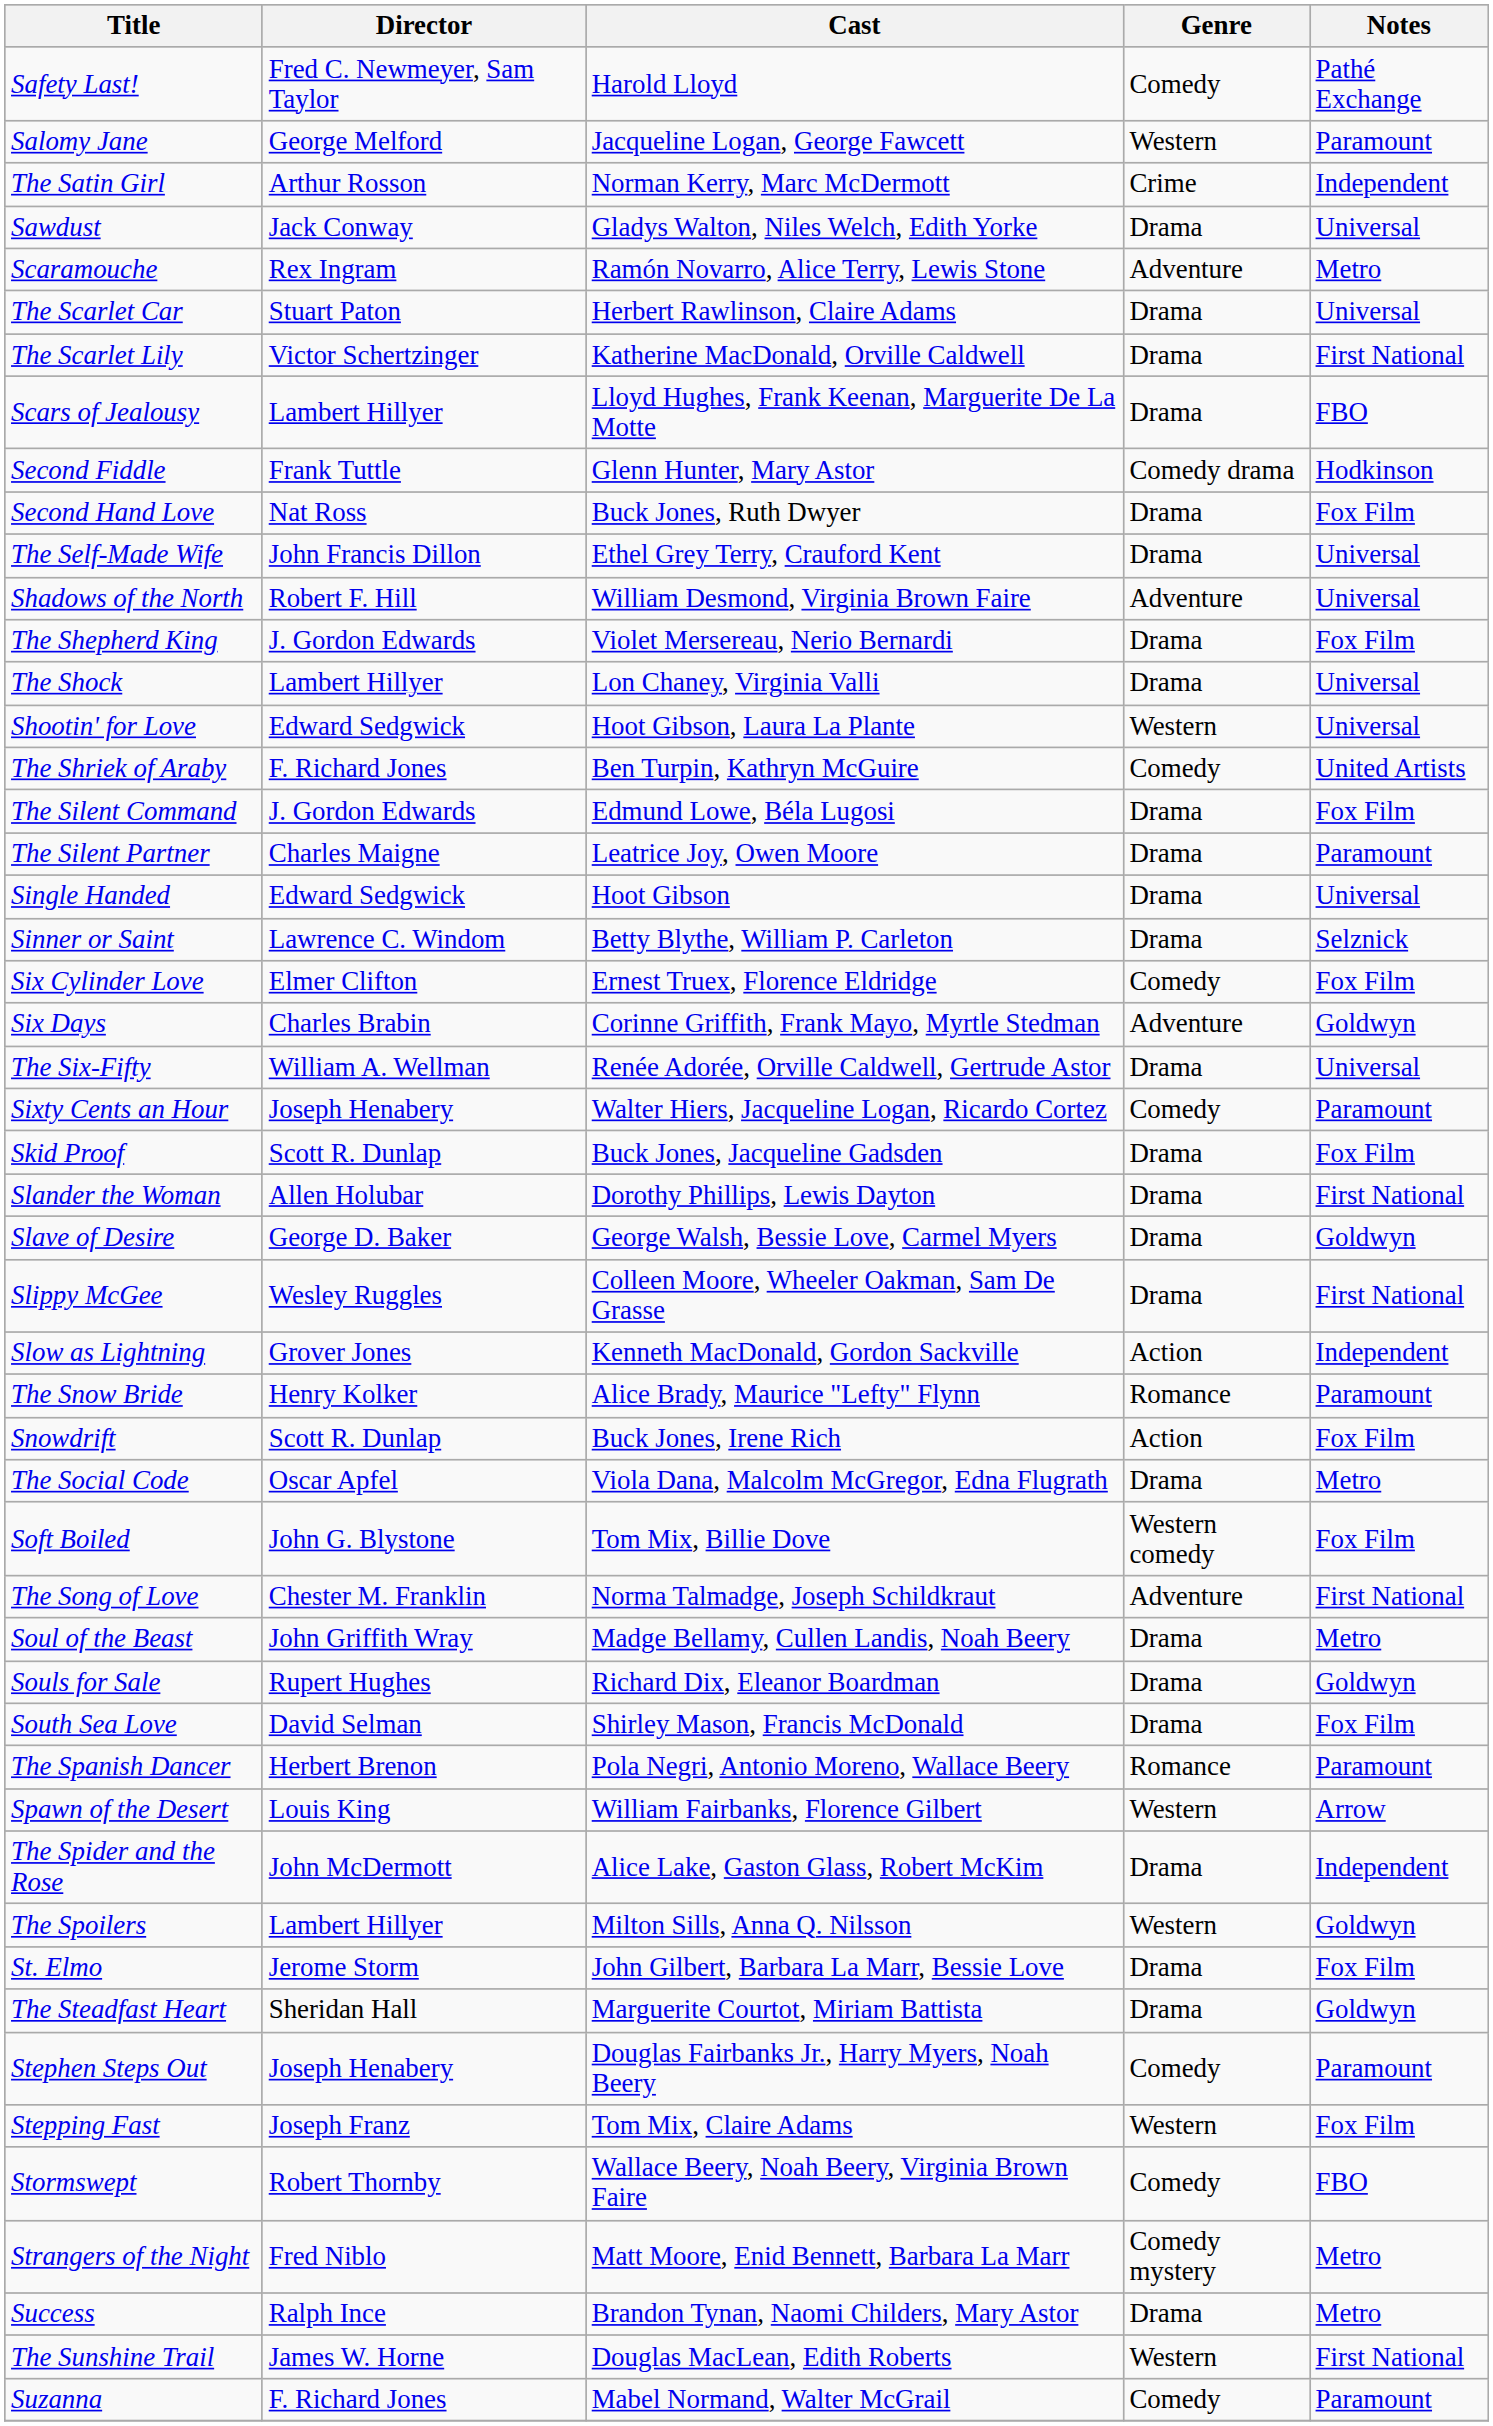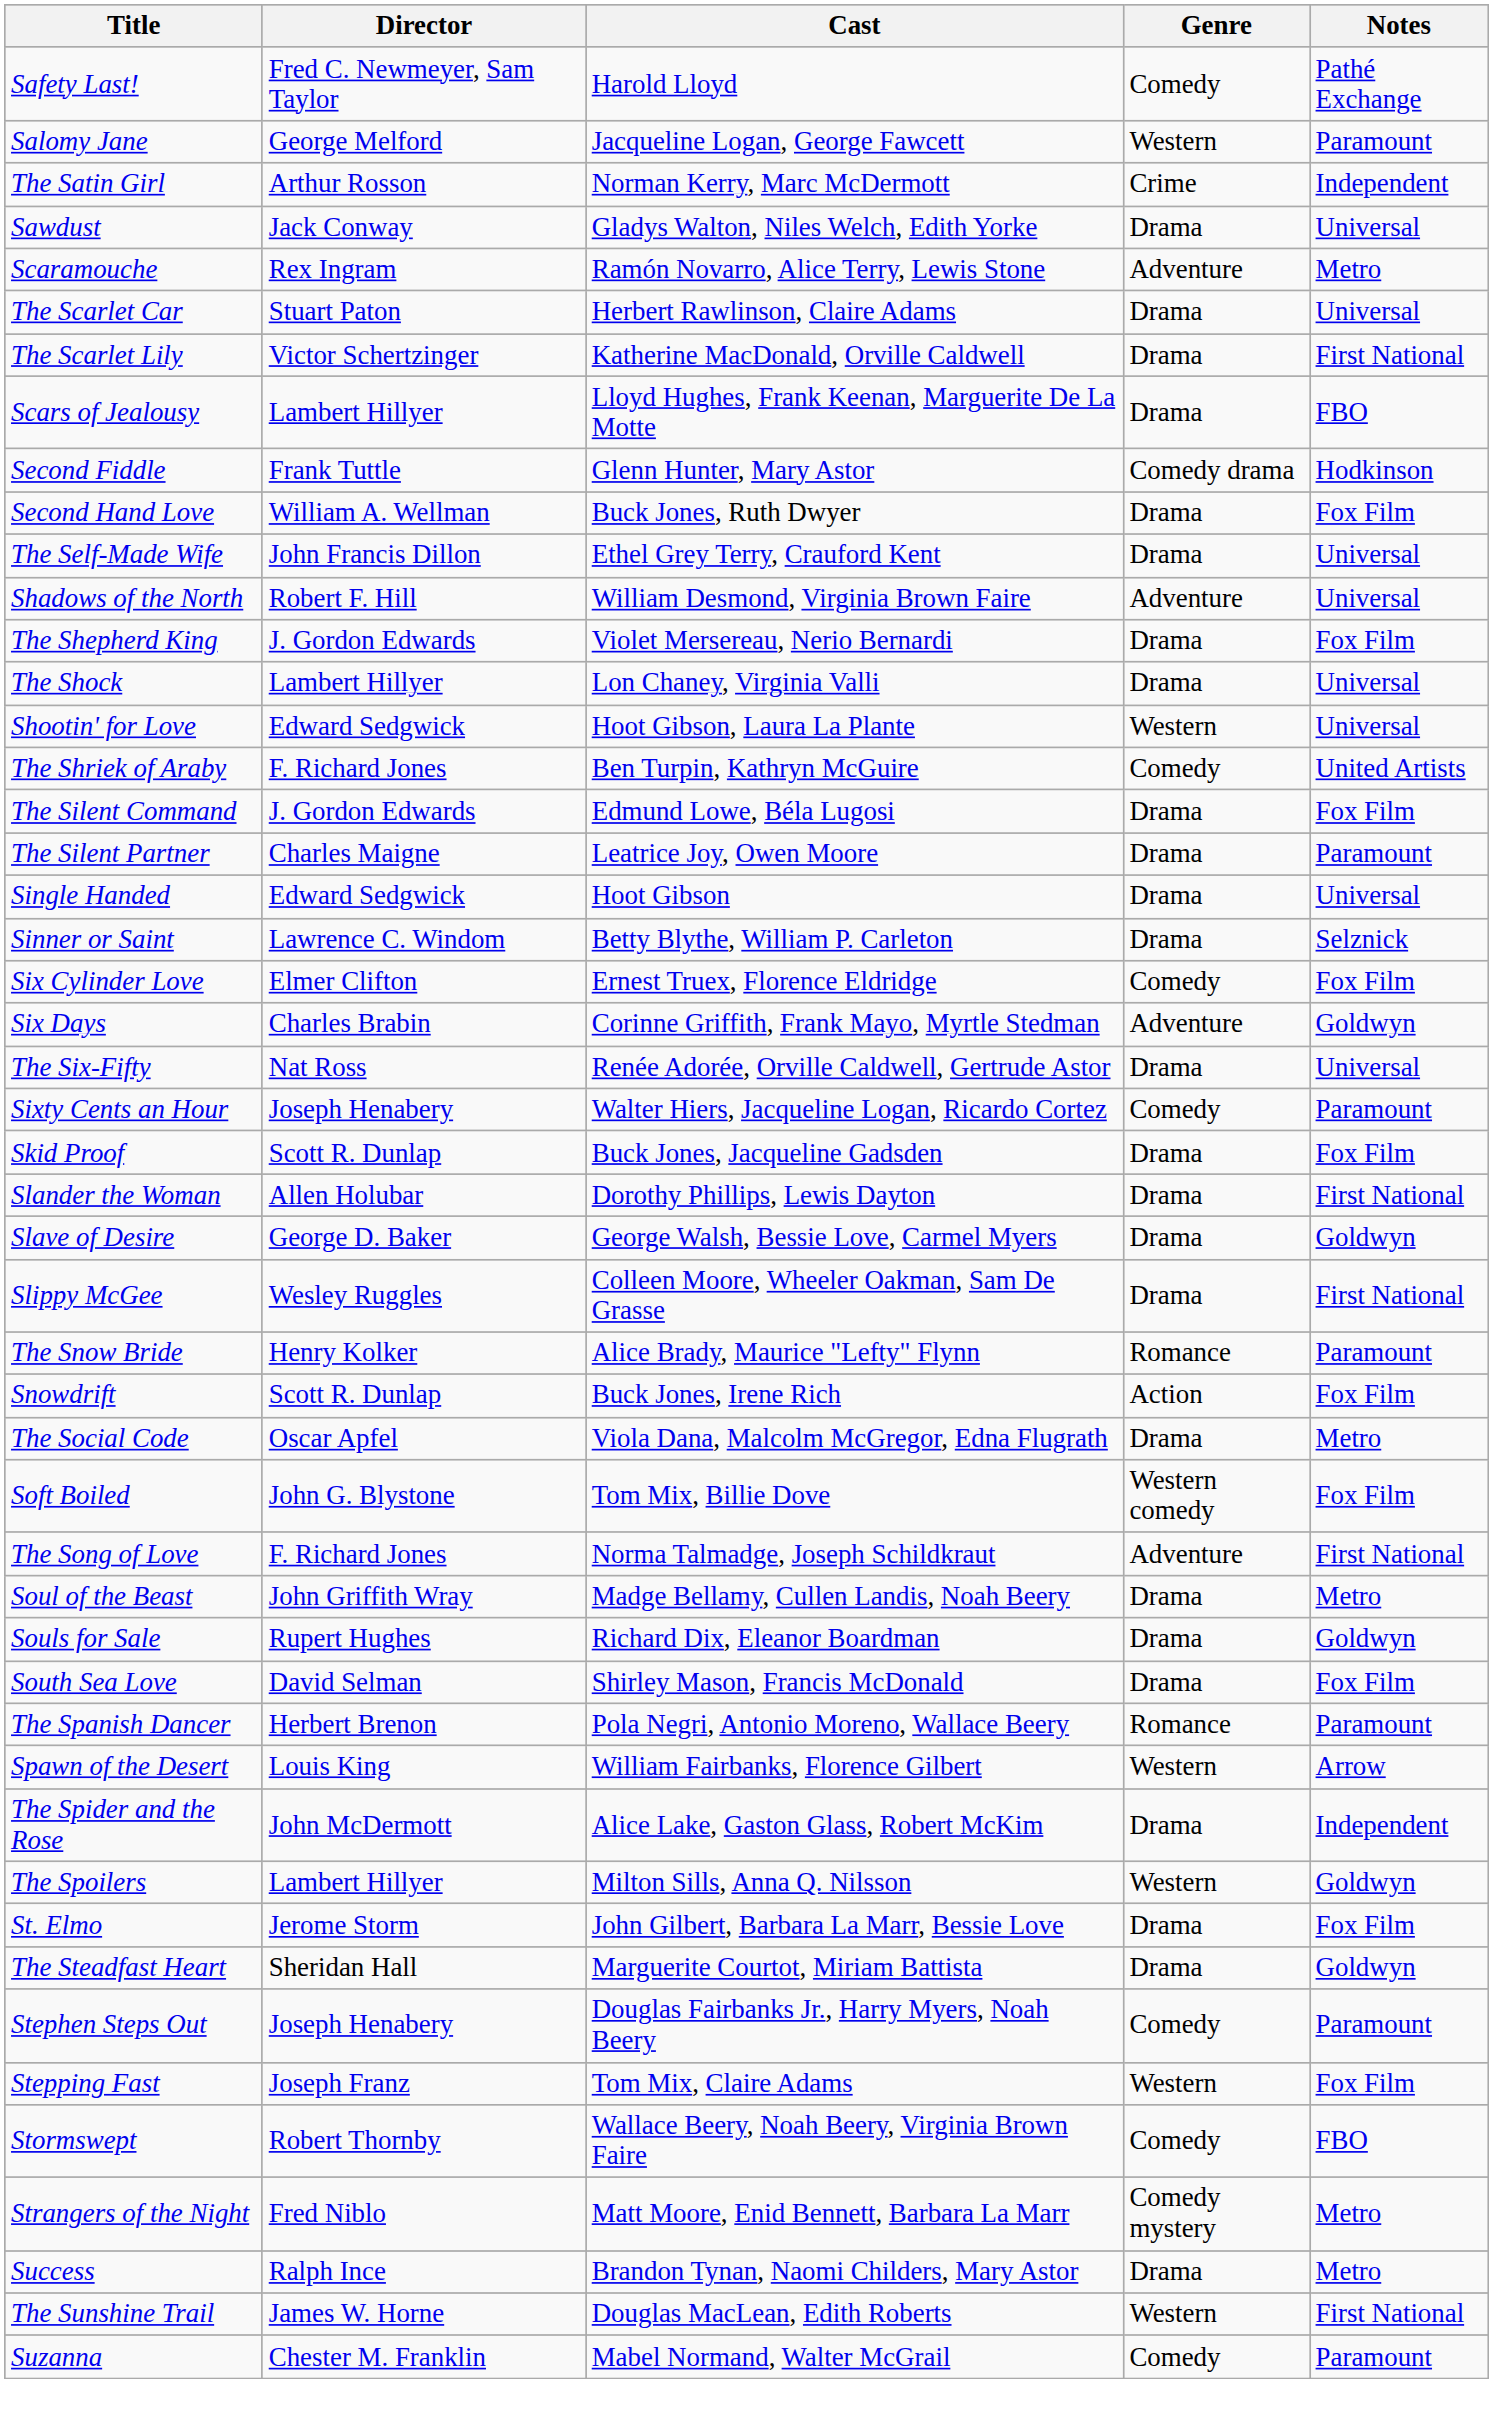Second Hand Love | Director: Nat Ross -> William A. Wellman
The Six-Fifty | Director: William A. Wellman -> Nat Ross
- row: Slow as Lightning | Grover Jones | Kenneth MacDonald, Gordon Sackville | Action | Independent
The Song of Love | Director: Chester M. Franklin -> F. Richard Jones
Suzanna | Director: F. Richard Jones -> Chester M. Franklin
